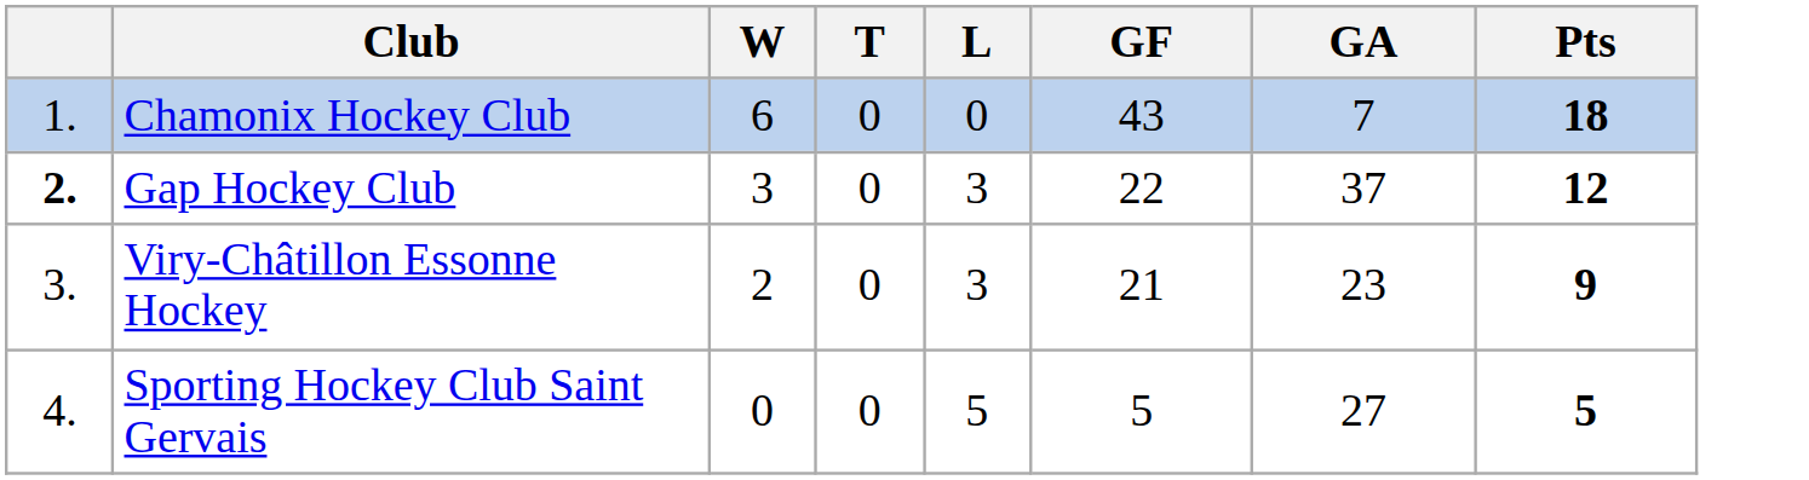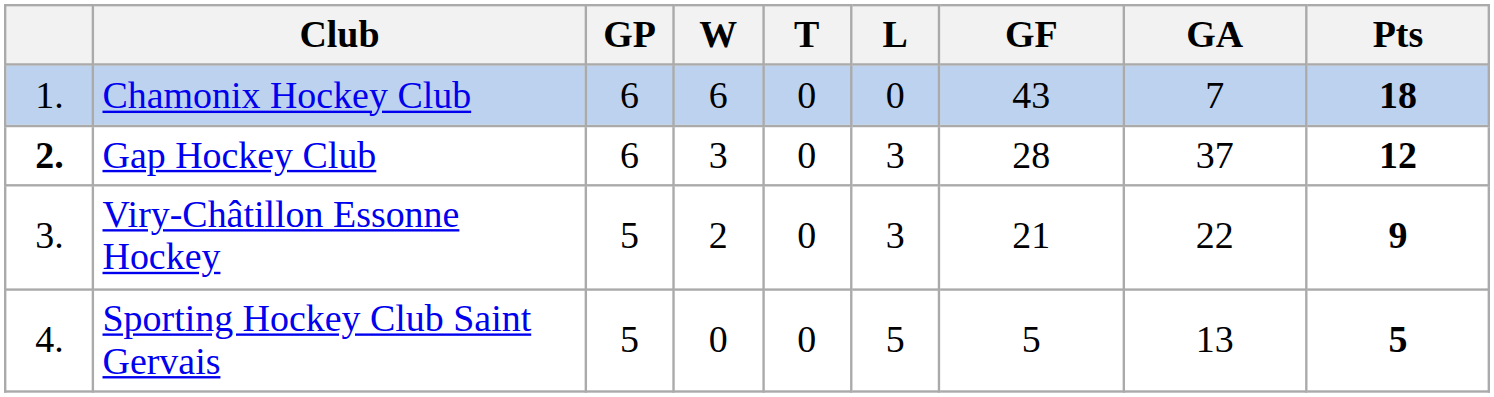+ column: GP | 6 | 6 | 5 | 5
Gap Hockey Club | GF: 22 -> 28
Viry-Châtillon Essonne Hockey | GA: 23 -> 22
Sporting Hockey Club Saint Gervais | GA: 27 -> 13
